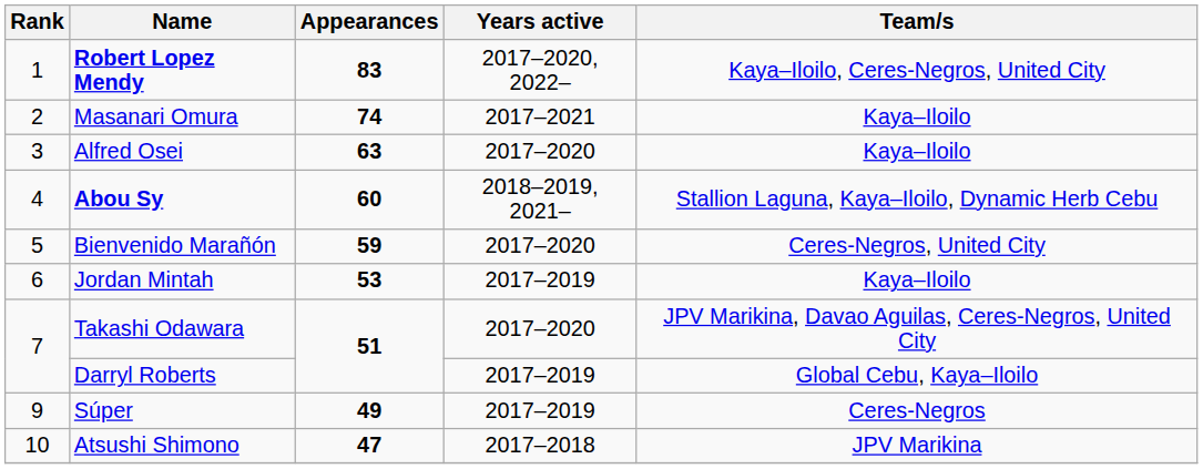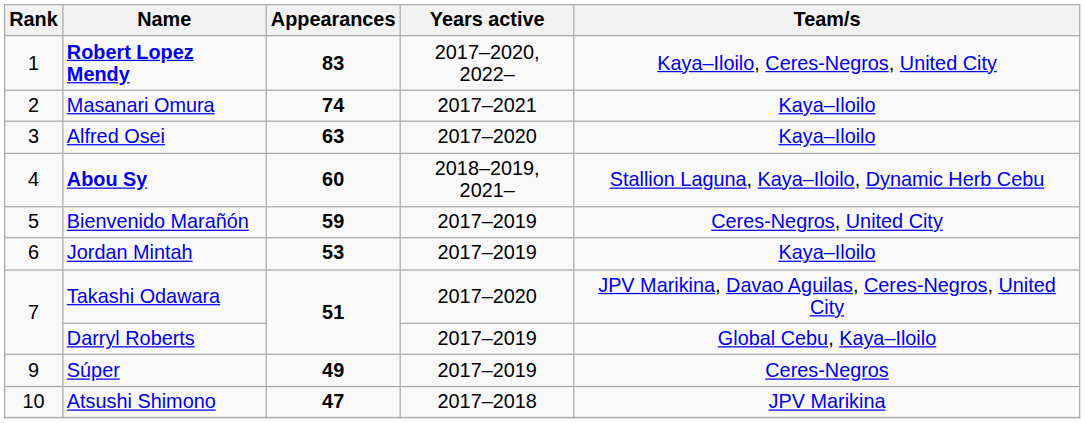Bienvenido Marañón | Years active: 2017–2020 -> 2017–2019
